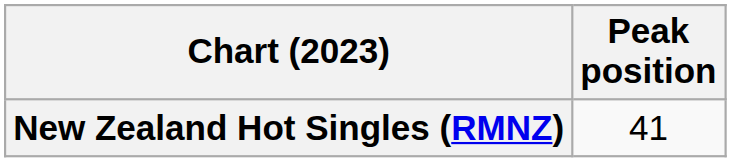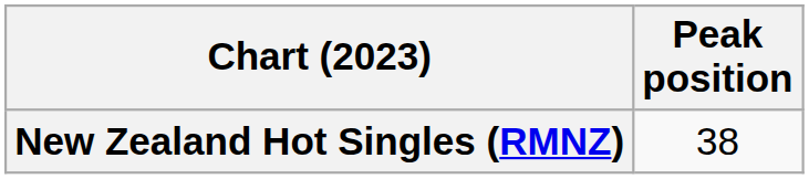New Zealand Hot Singles (RMNZ) | Peak position: 41 -> 38
